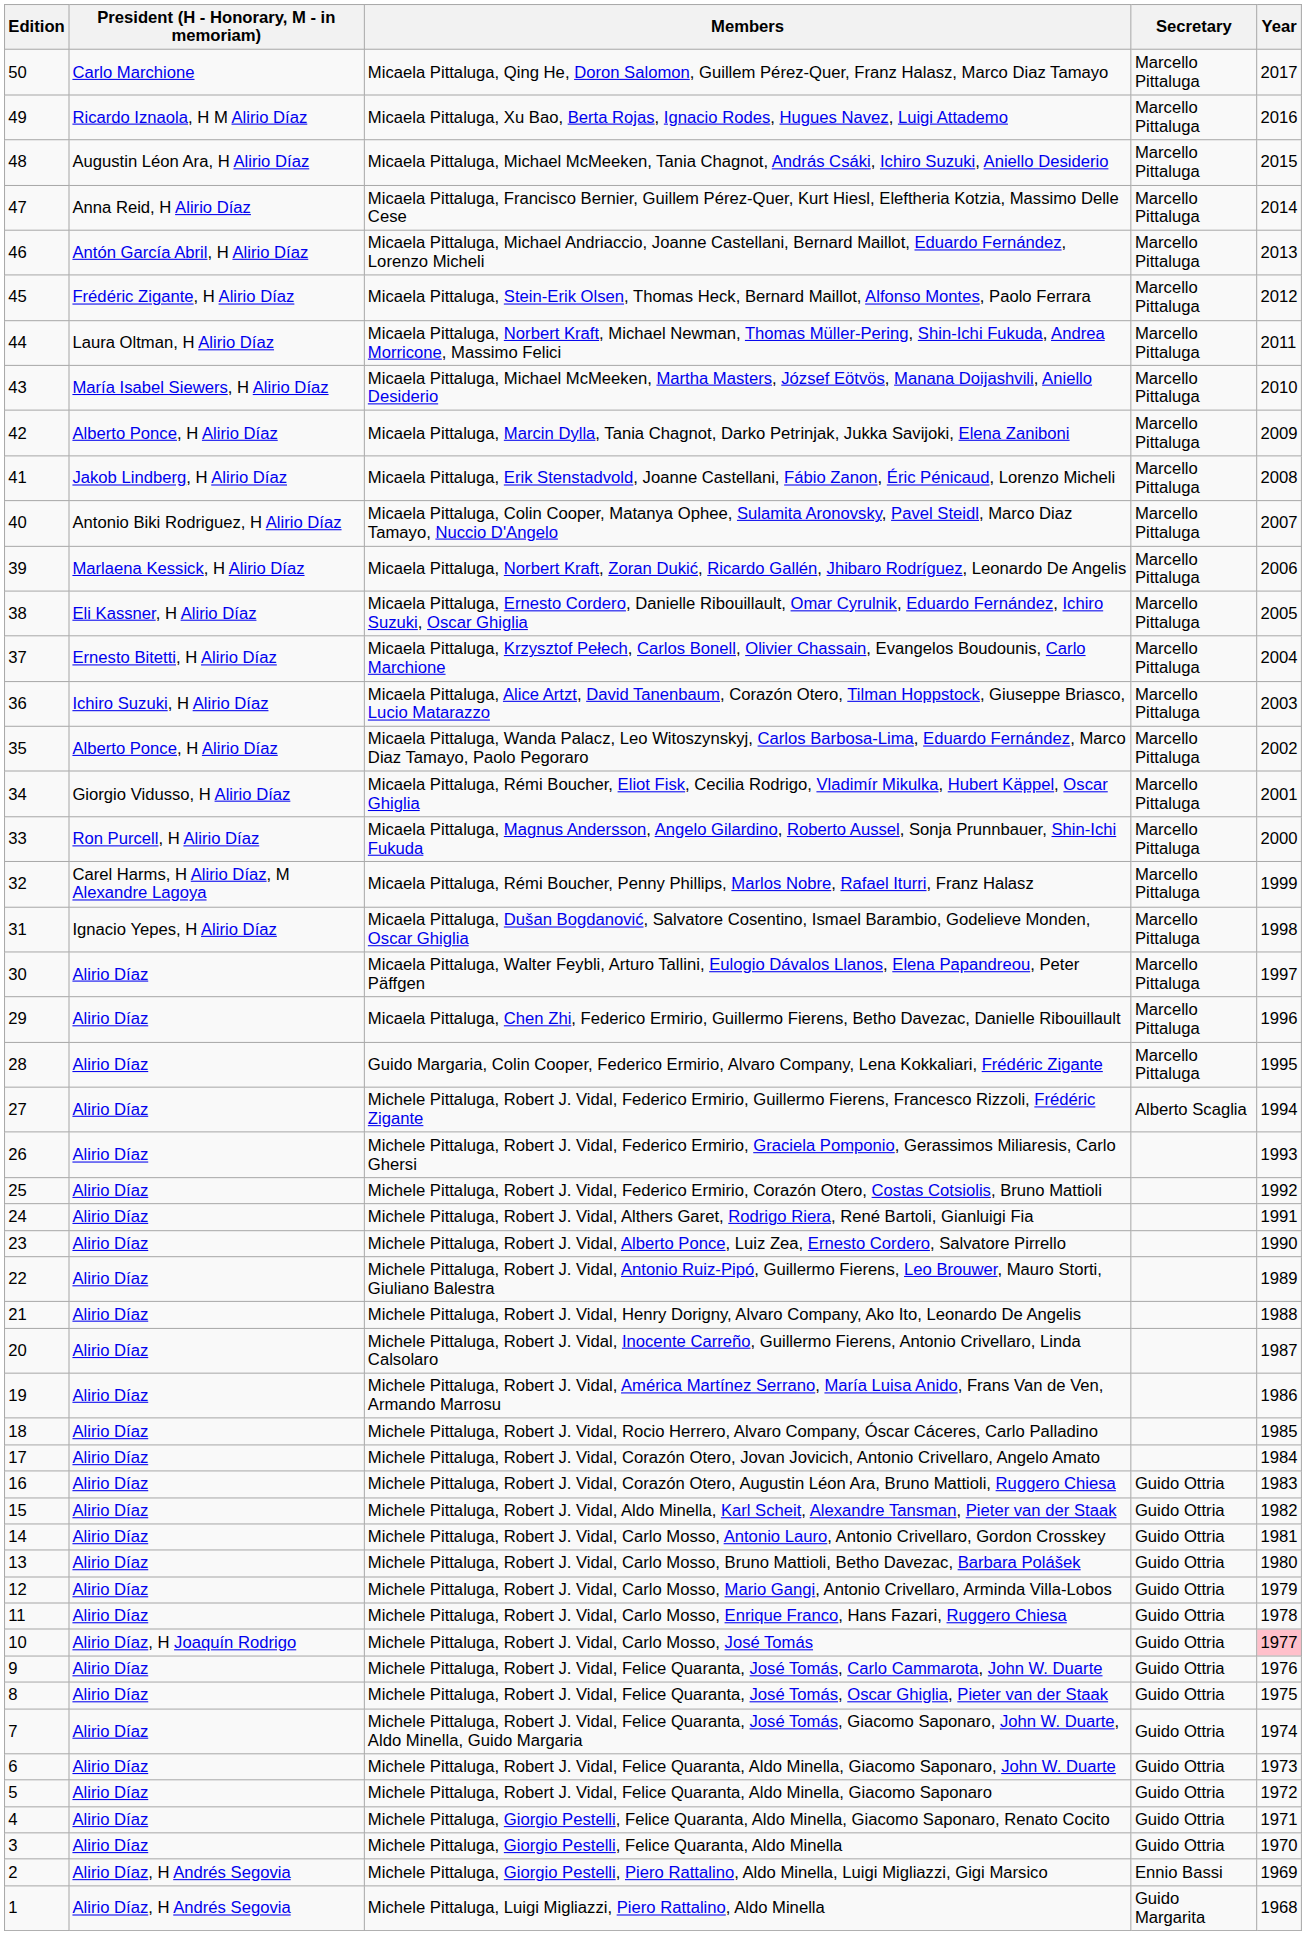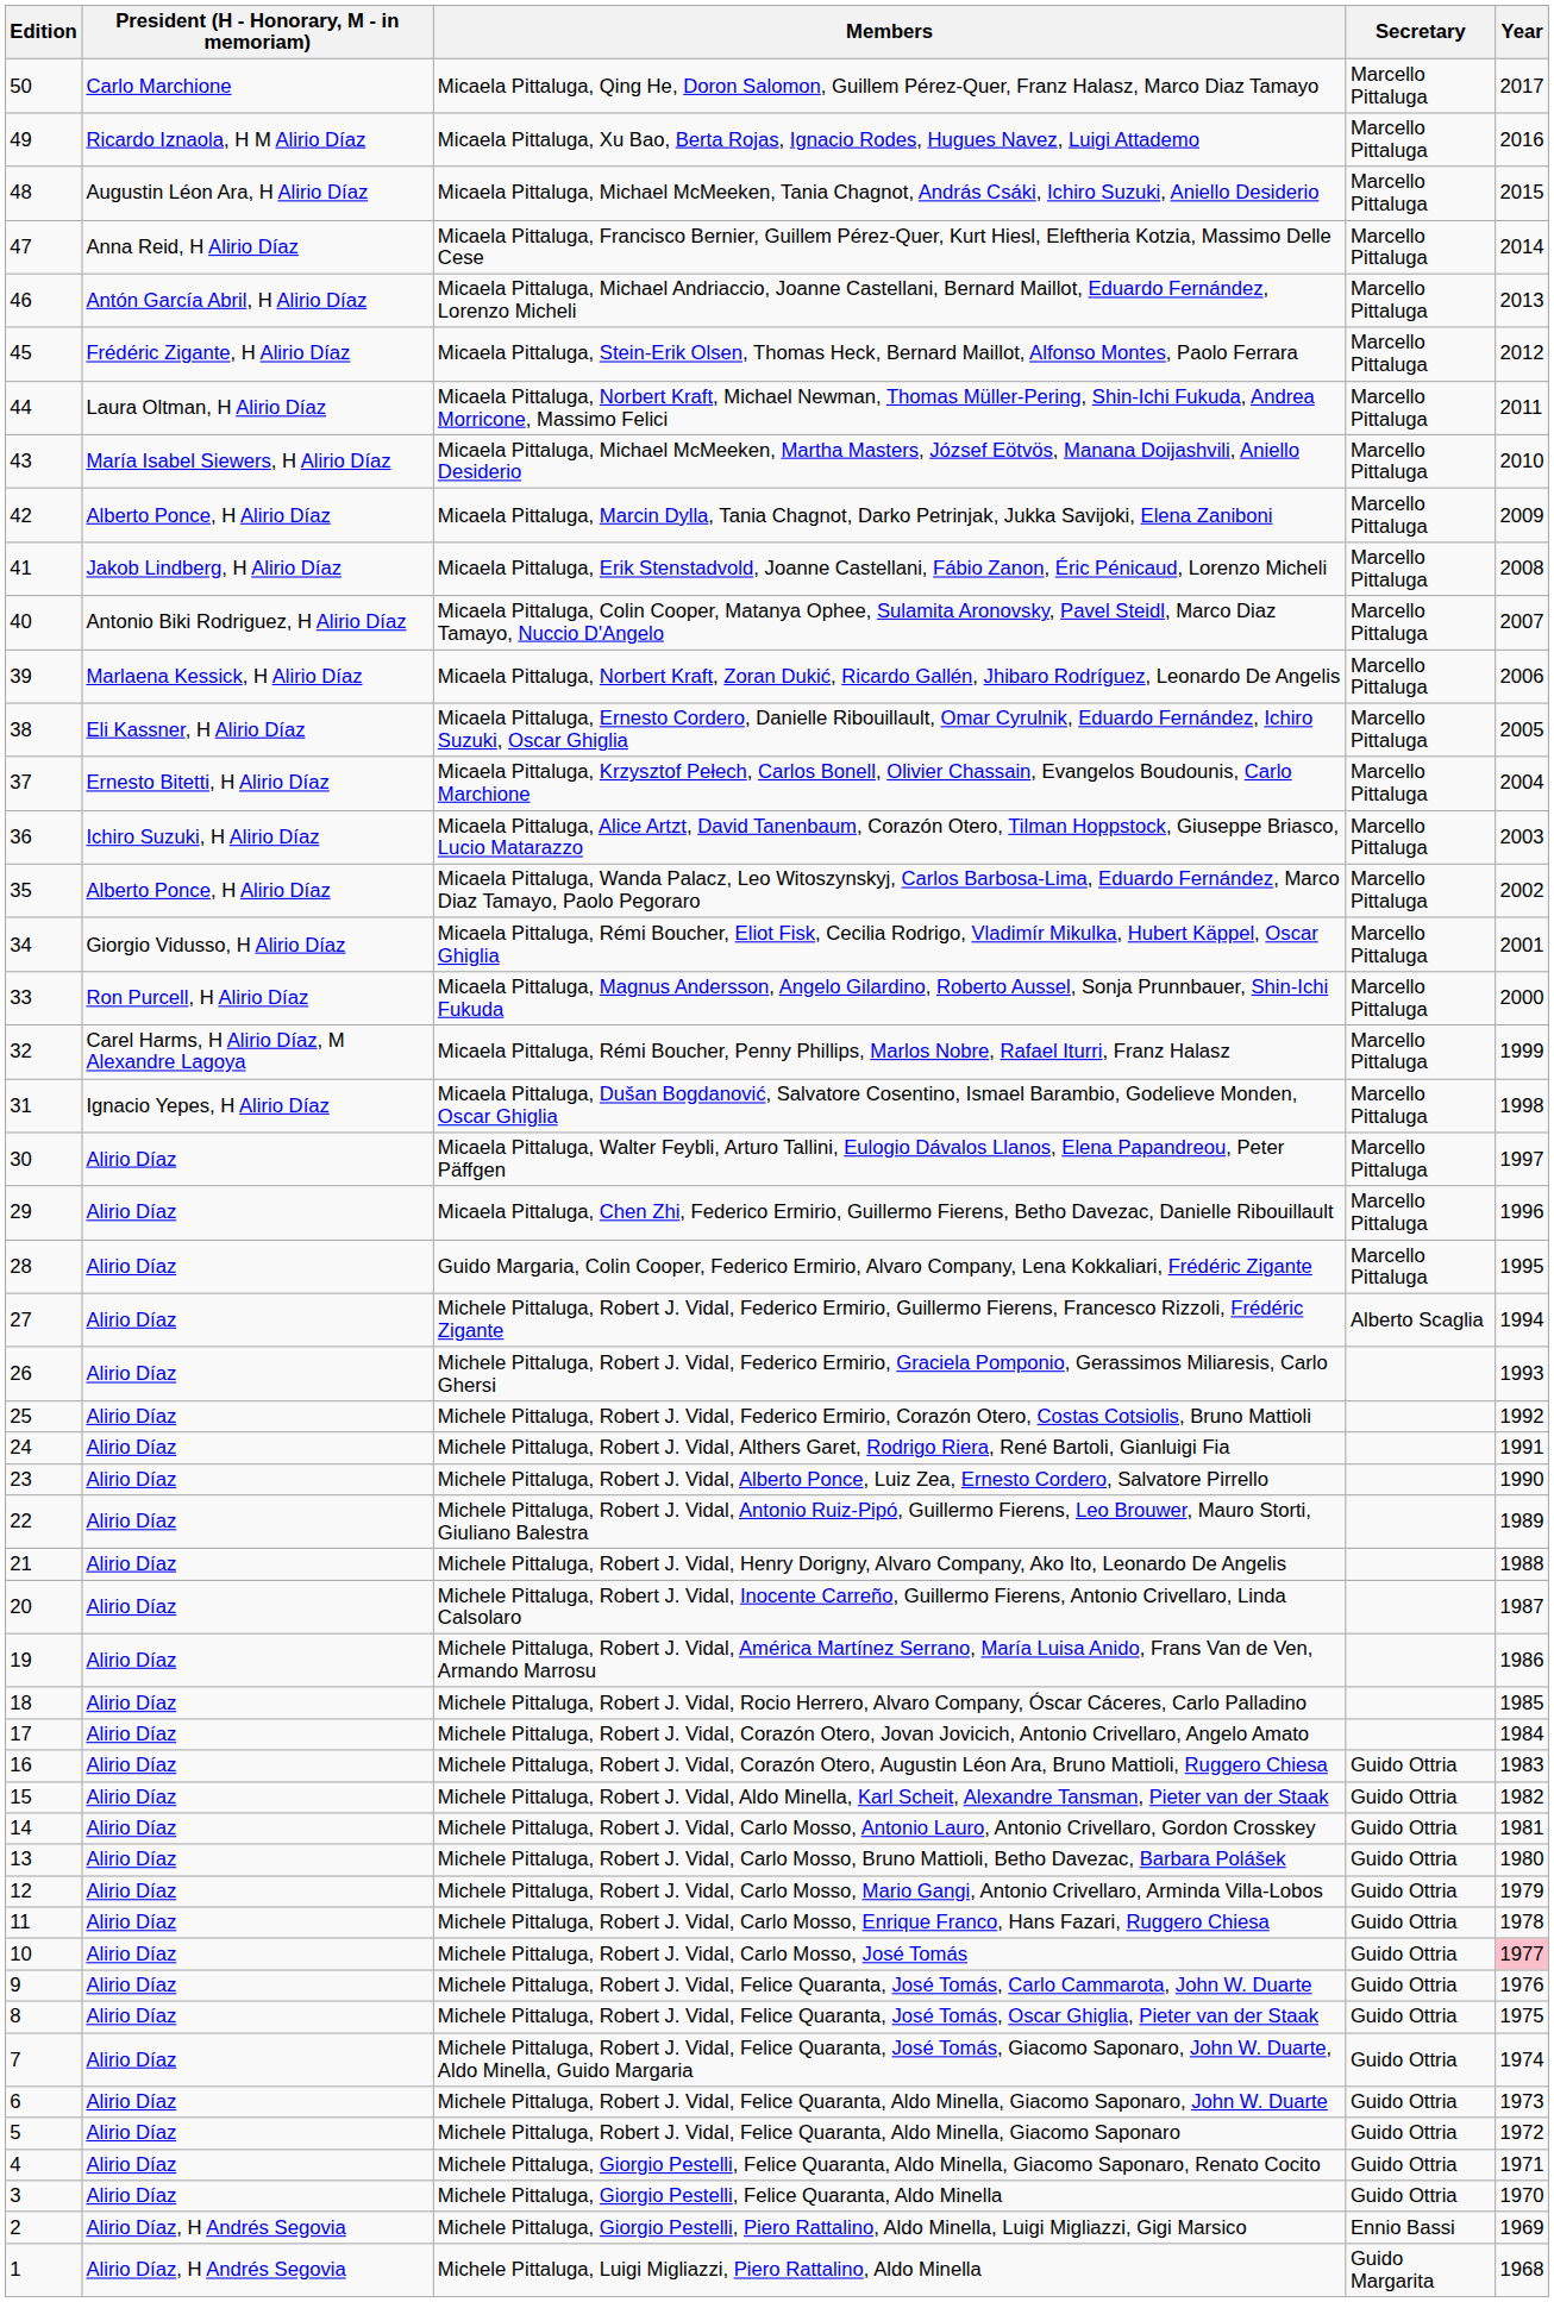Michele Pittaluga, Robert J. Vidal, Carlo Mosso, José Tomás | President (H - Honorary, M - in memoriam): Alirio Díaz, H Joaquín Rodrigo -> Alirio Díaz
